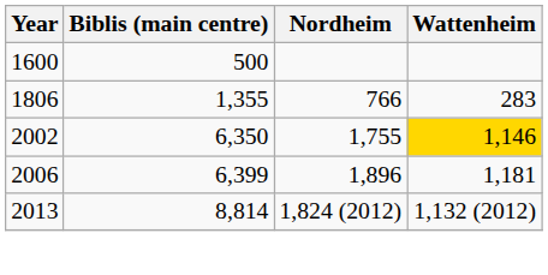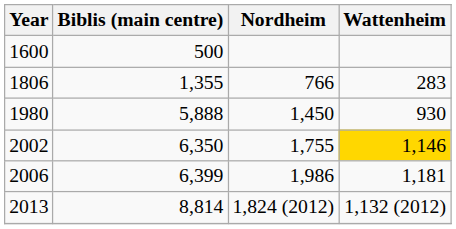+ row: 1980 | 5,888 | 1,450 | 930
2006 | Nordheim: 1,896 -> 1,986
